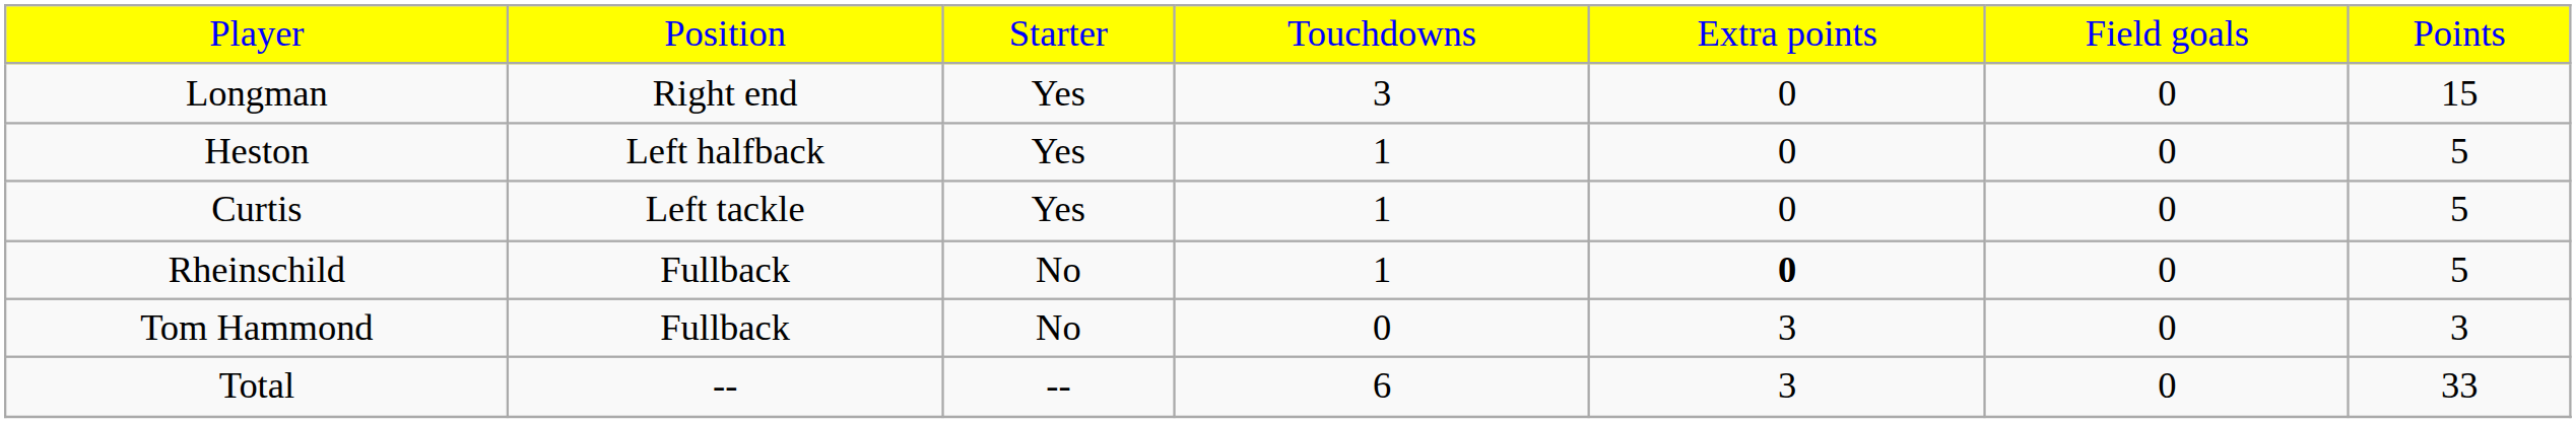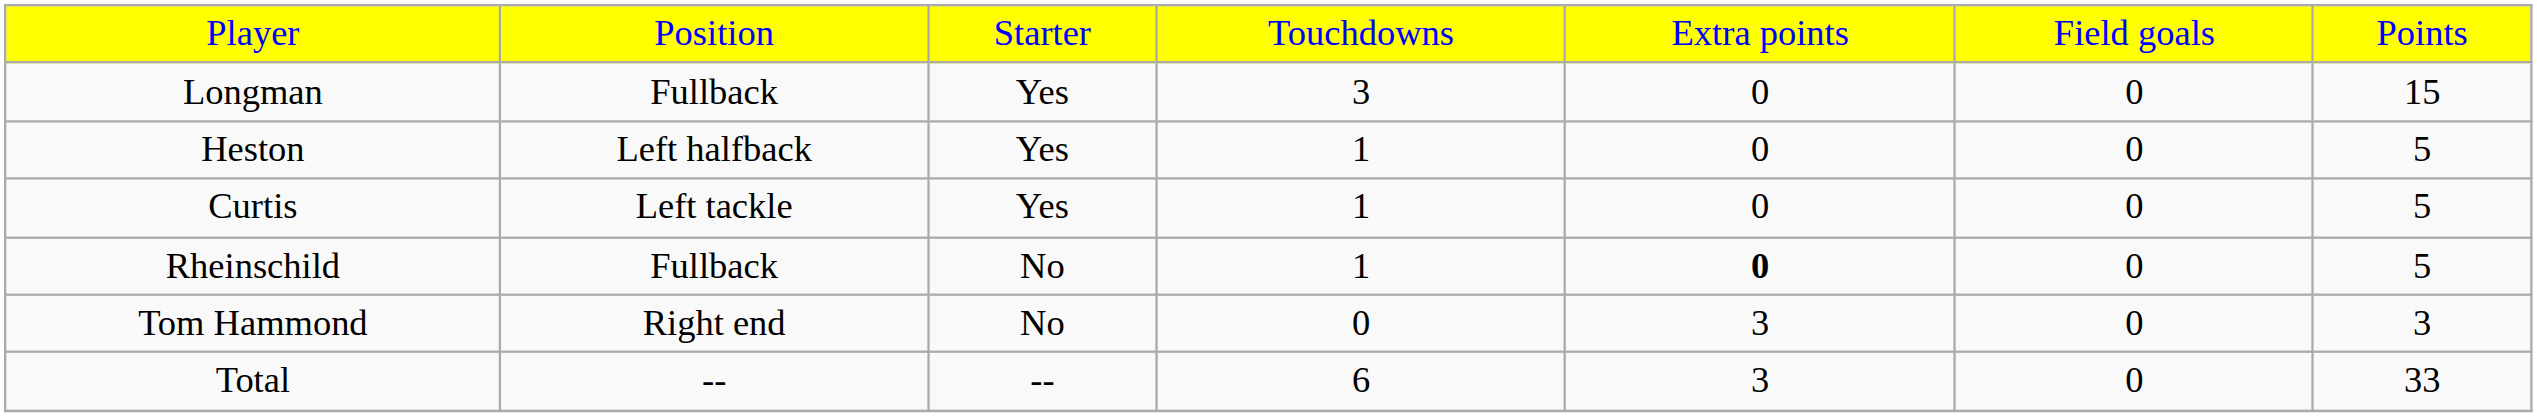Longman | column 2: Right end -> Fullback
Tom Hammond | column 2: Fullback -> Right end
